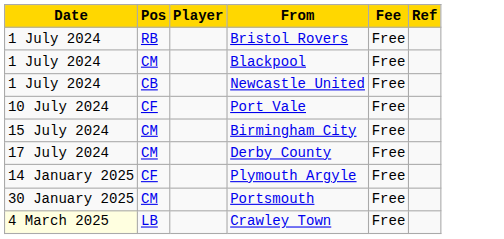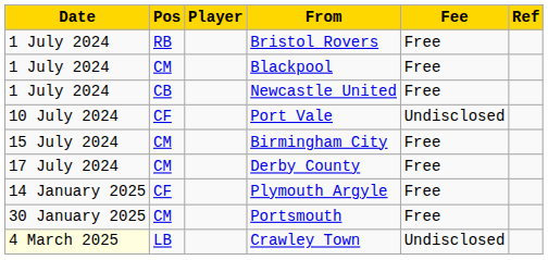Port Vale | Fee: Free -> Undisclosed
Crawley Town | Fee: Free -> Undisclosed
